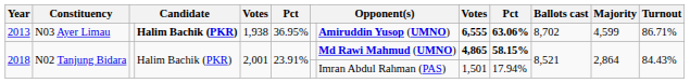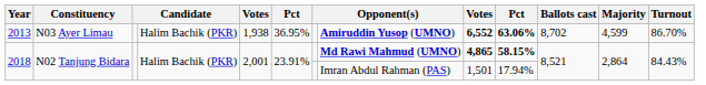2013 | column 4: bold -> normal
2013 | column 9: 6,555 -> 6,552
2013 | Turnout: 86.71% -> 86.70%
